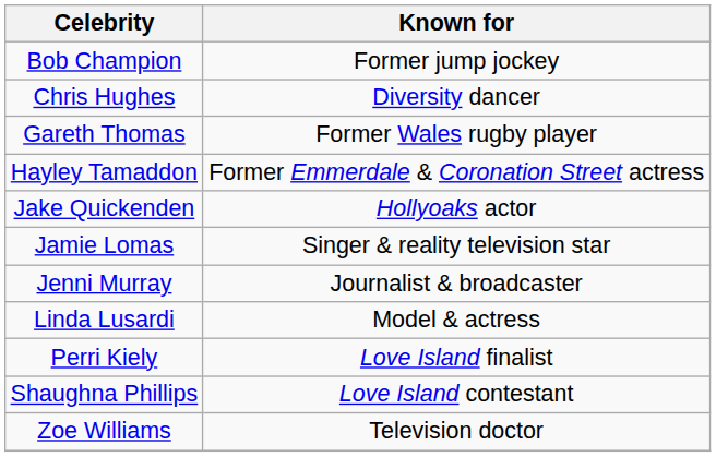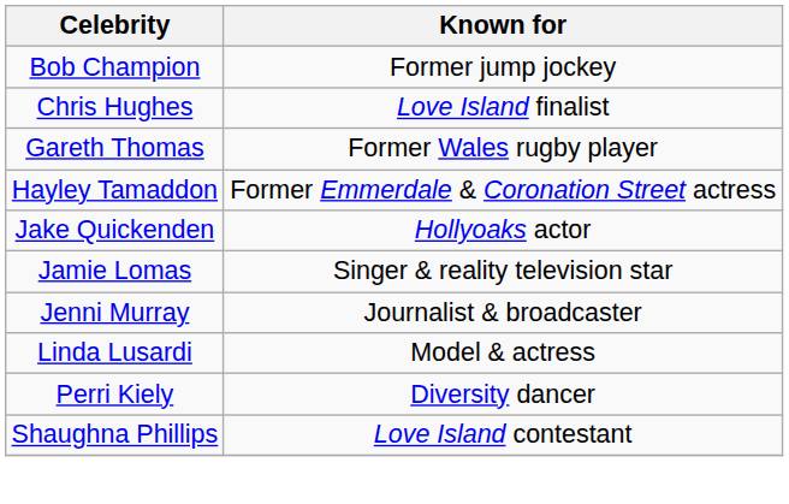Chris Hughes | Known for: Diversity dancer -> Love Island finalist
Perri Kiely | Known for: Love Island finalist -> Diversity dancer
- row: Zoe Williams | Television doctor
